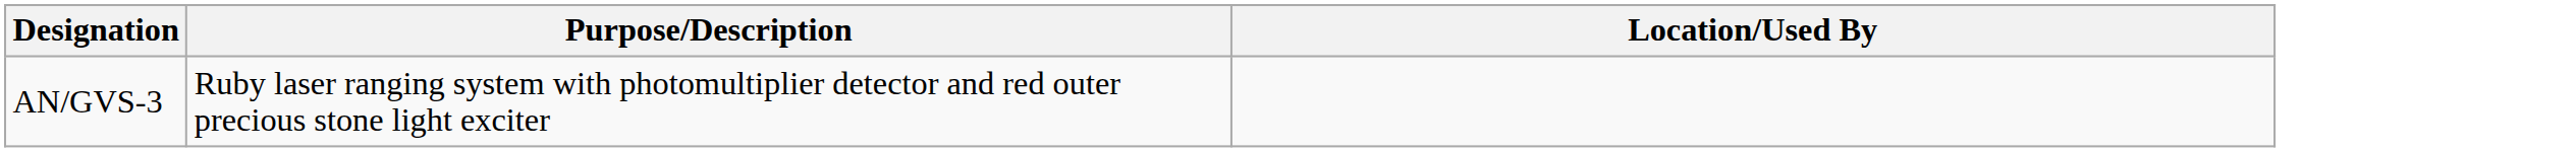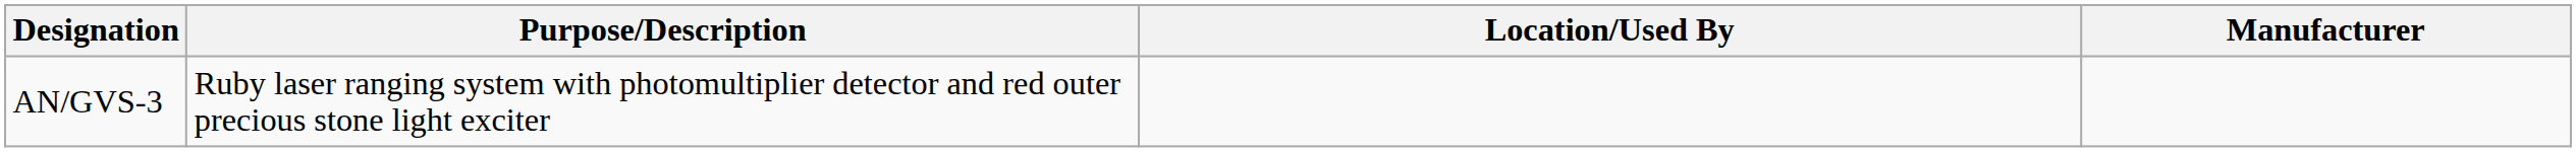+ column: Manufacturer
